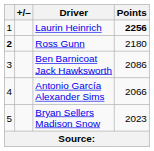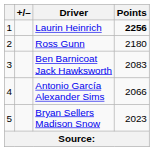Ross Gunn | column 1: bold -> normal
Ben Barnicoat Jack Hawksworth | Points: 2086 -> 2083
